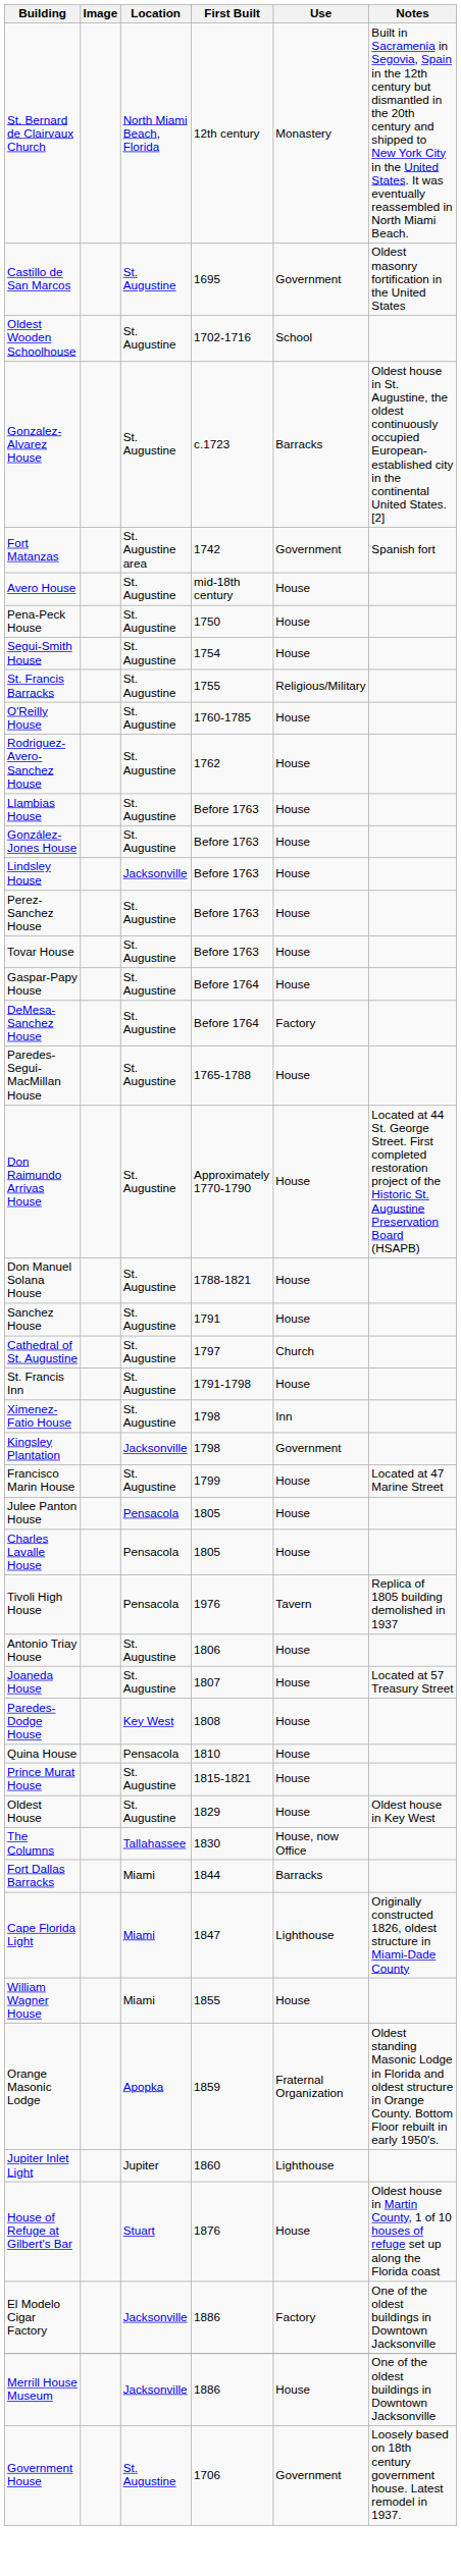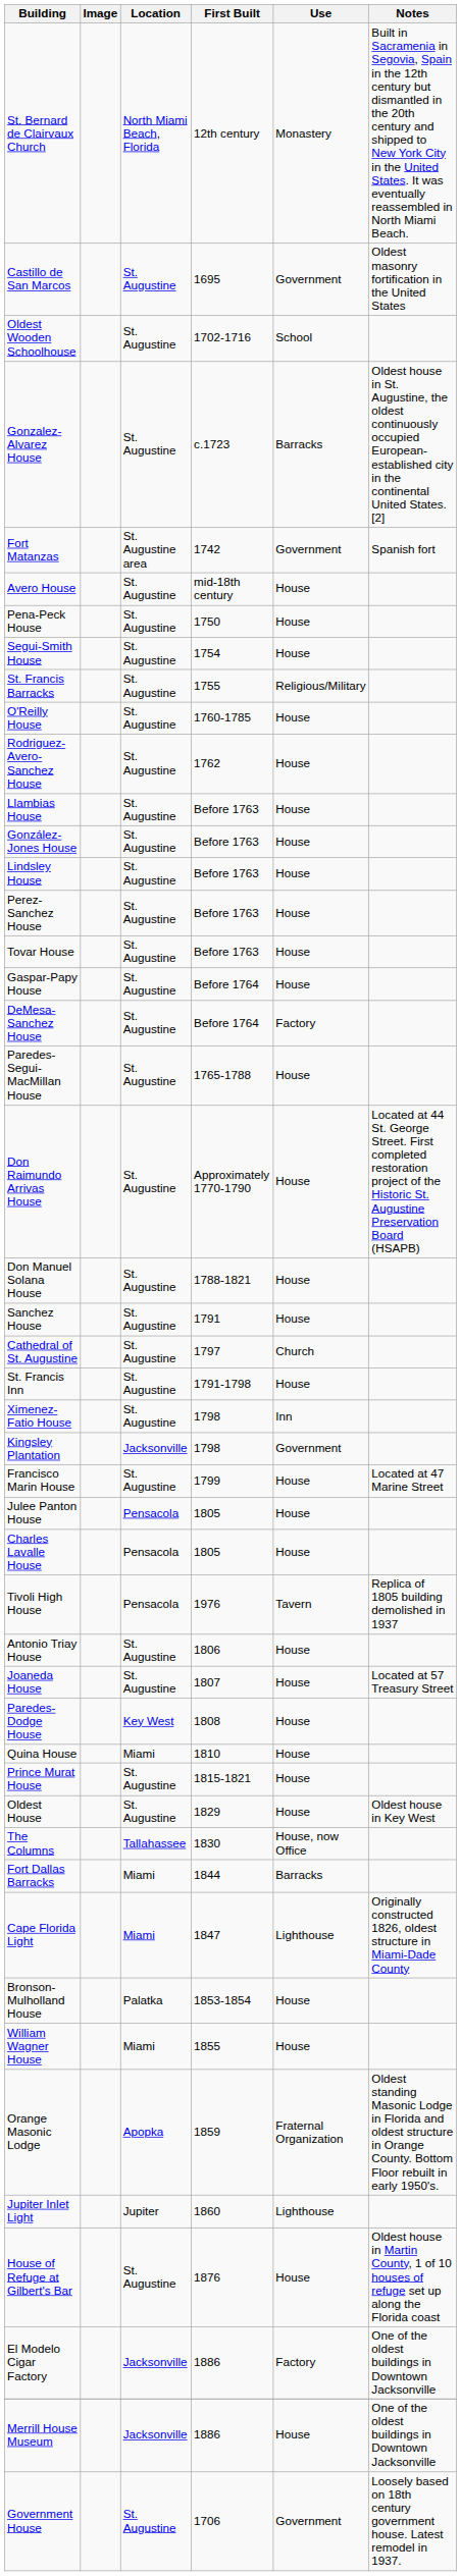Lindsley House | Location: Jacksonville -> St. Augustine
Quina House | Location: Pensacola -> Miami
+ row: Bronson-Mulholland House | Palatka | 1853-1854 | House
House of Refuge at Gilbert's Bar | Location: Stuart -> St. Augustine
